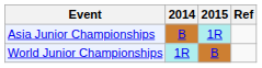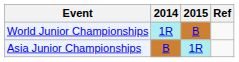rows swapped: Asia Junior Championships <-> World Junior Championships
